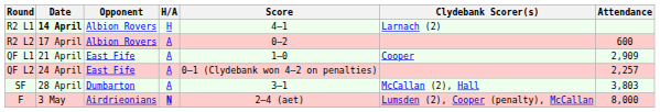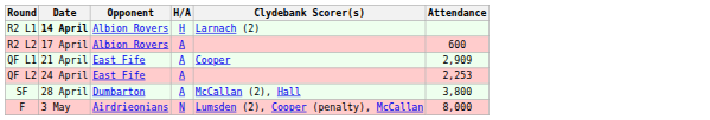- column: Score | 4–1 | 0–2 | 1–0 | 0–1 (Clydebank won 4–2 on penalties) | 3–1 | 2–4 (aet)
QF L2 | Attendance: 2,257 -> 2,253
SF | Attendance: 3,803 -> 3,800
F | H/A: bold -> normal
